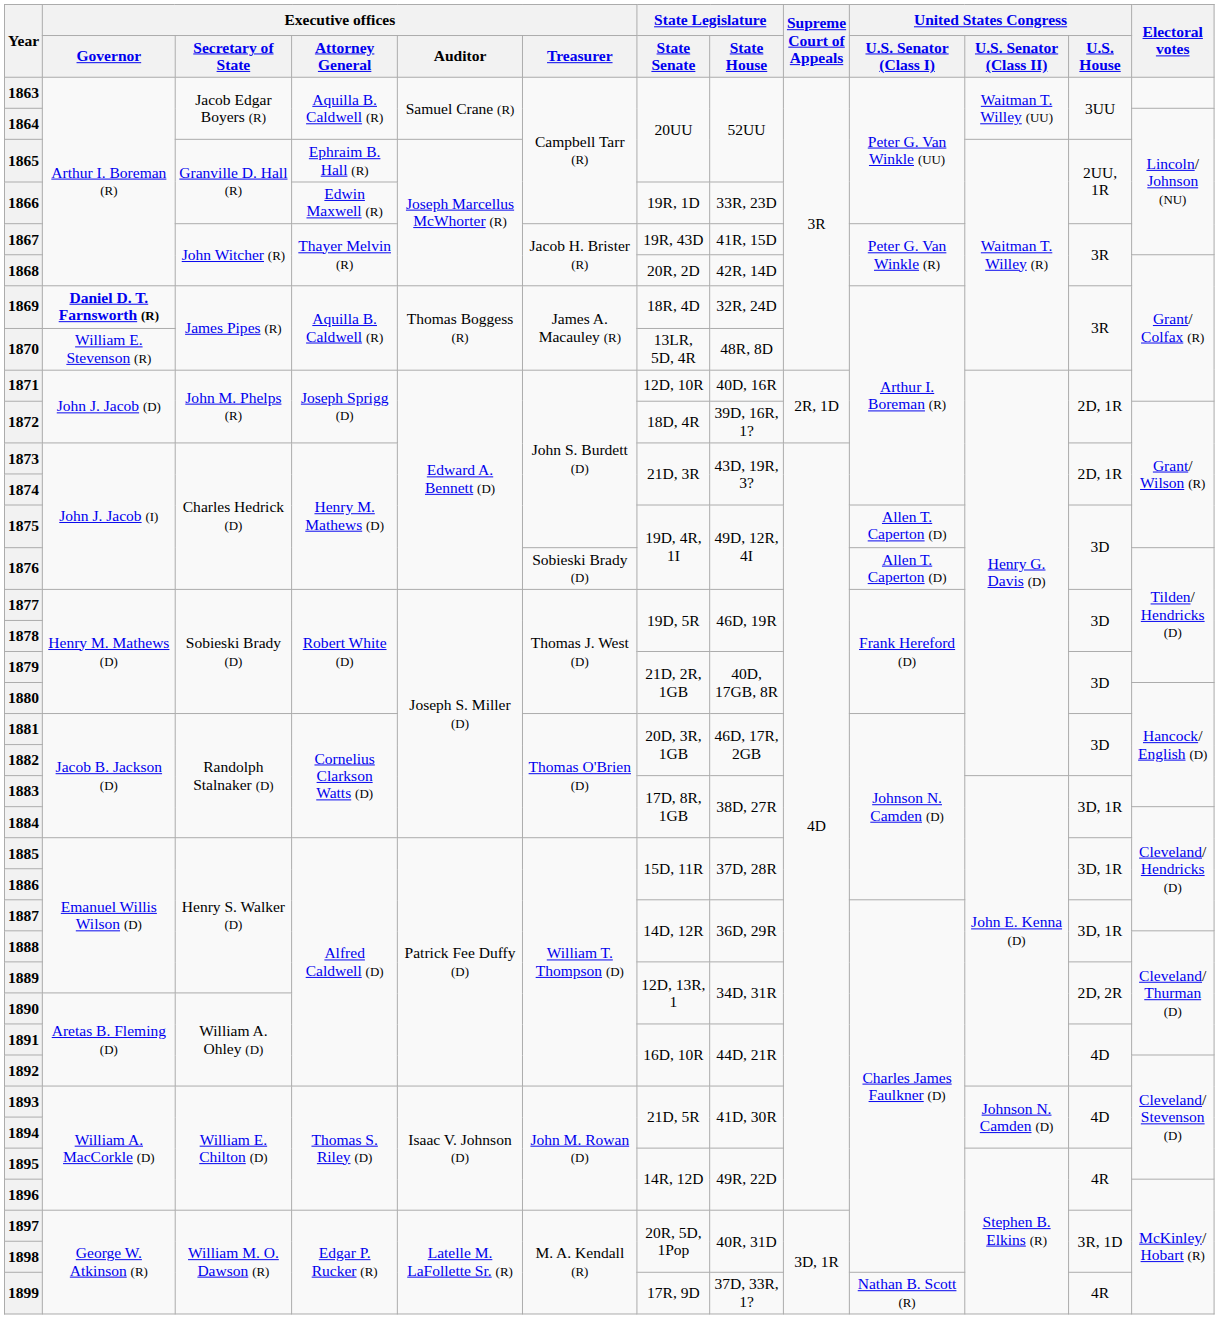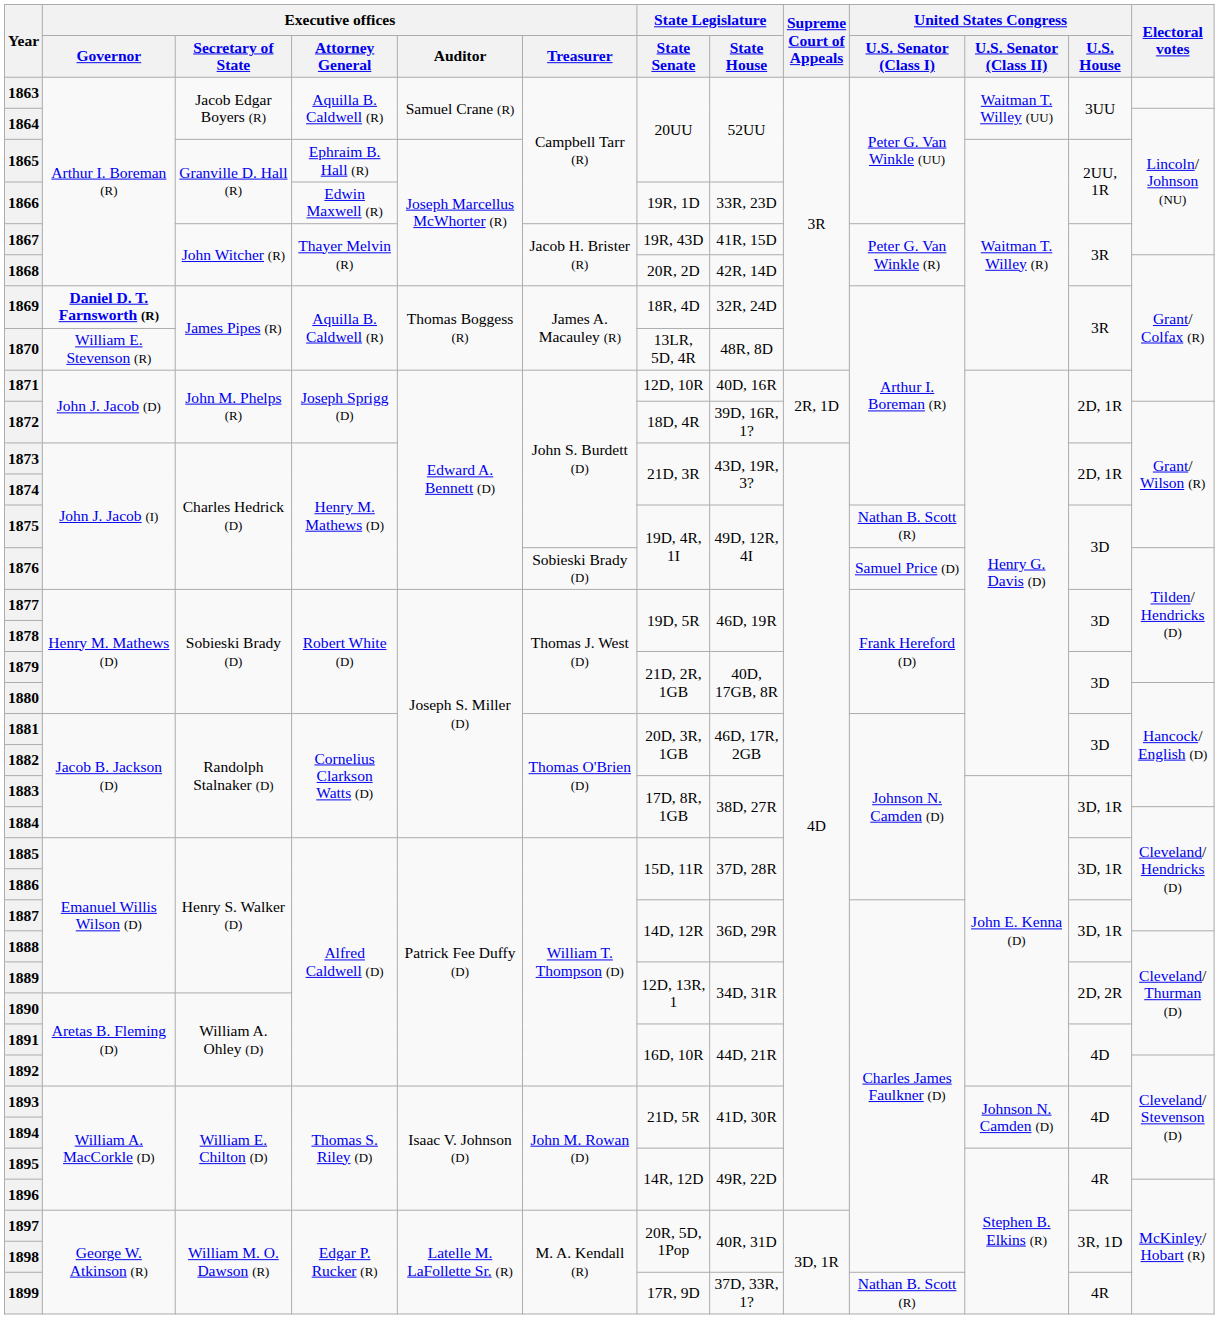1875 | United States Congress / U.S. Senator (Class I): Allen T. Caperton (D) -> Nathan B. Scott (R)
1876 | United States Congress / U.S. Senator (Class I): Allen T. Caperton (D) -> Samuel Price (D)
